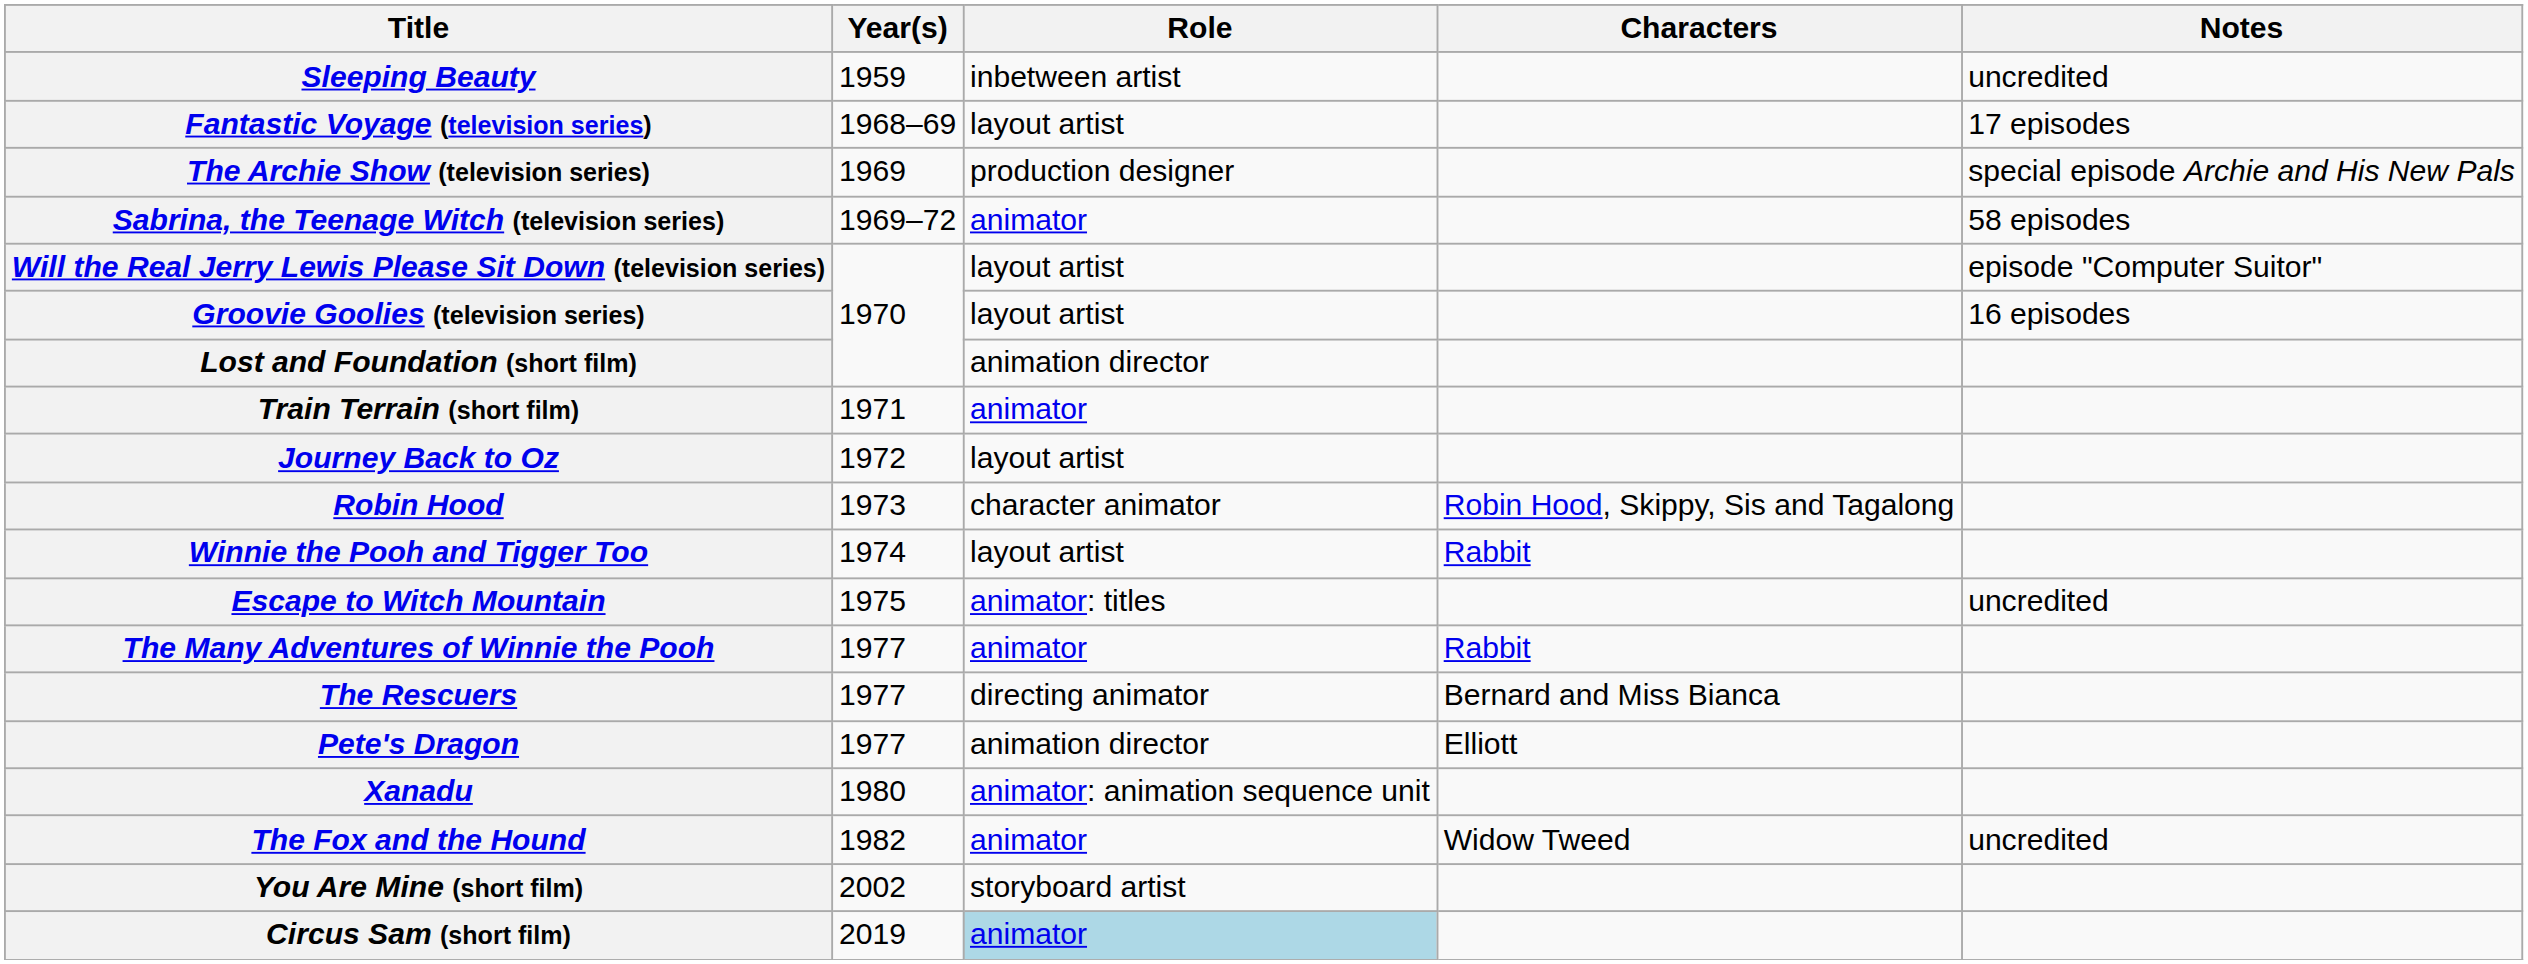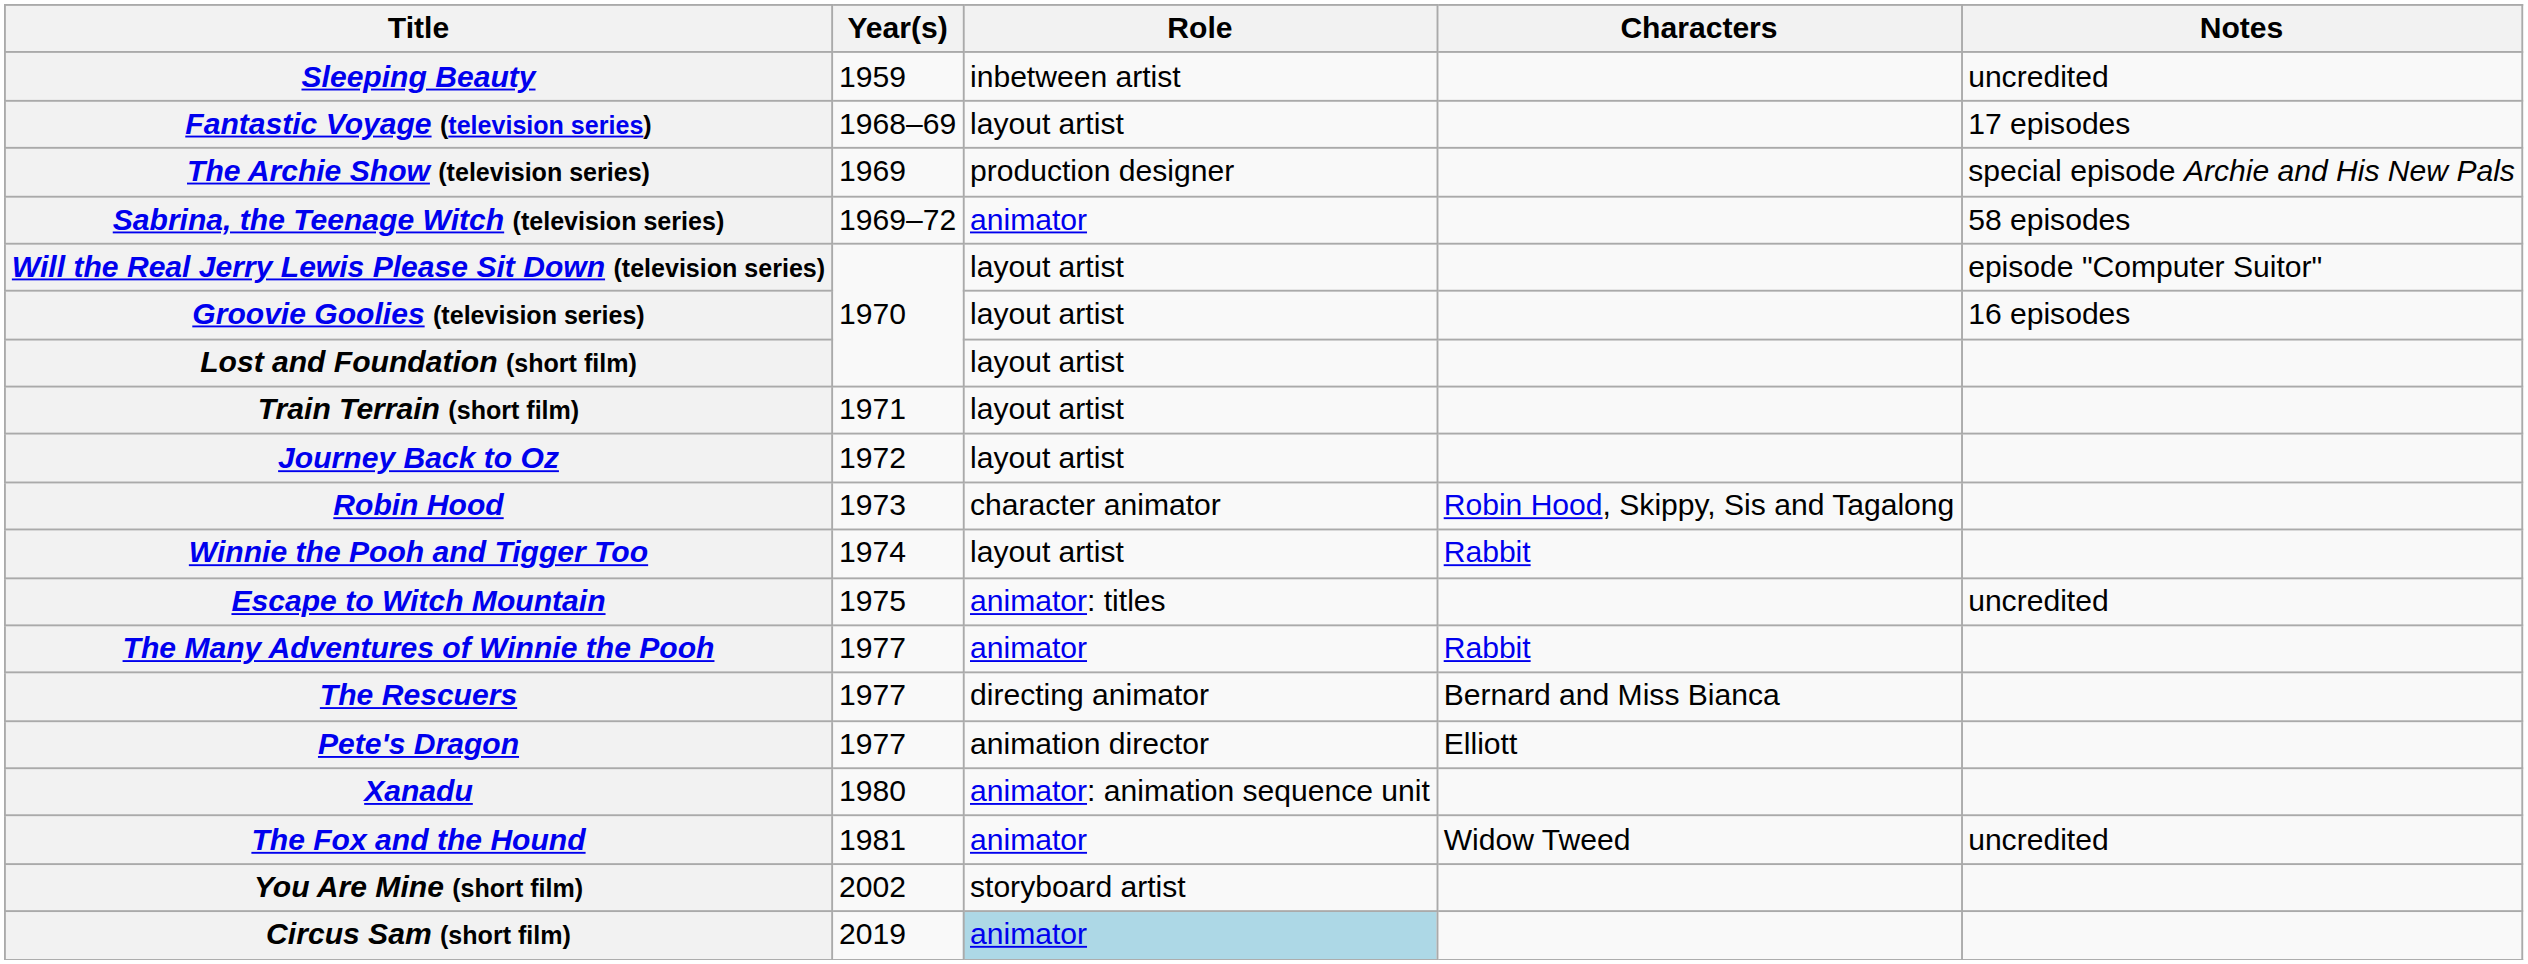Lost and Foundation (short film) | Role: animation director -> layout artist
Train Terrain (short film) | Role: animator -> layout artist
The Fox and the Hound | Year(s): 1982 -> 1981
